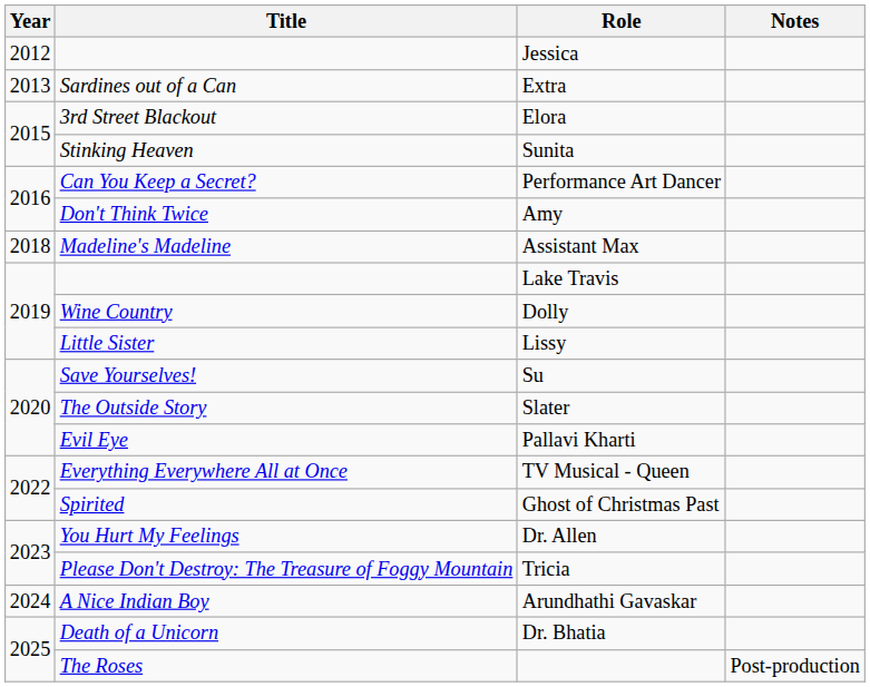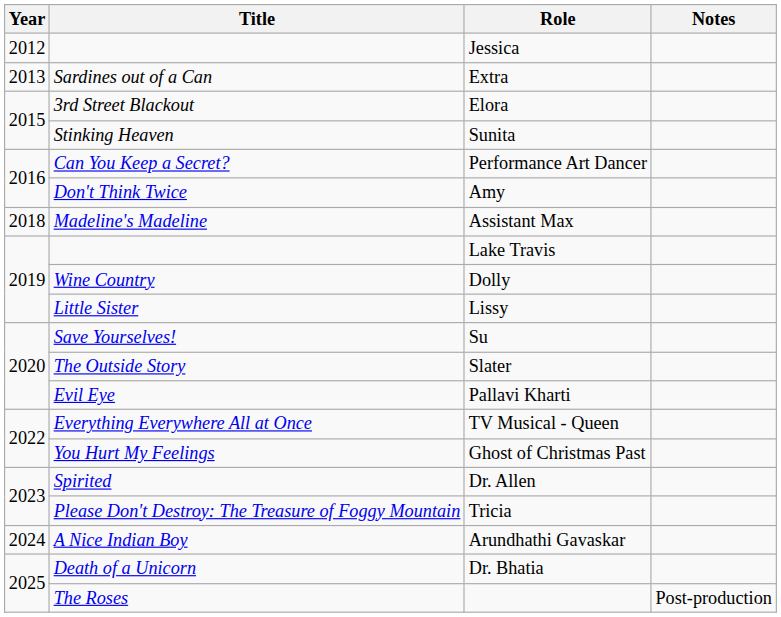Ghost of Christmas Past | Title: Spirited -> You Hurt My Feelings
Dr. Allen | Title: You Hurt My Feelings -> Spirited
